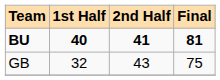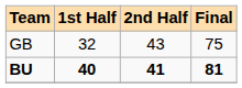rows swapped: GB <-> BU
